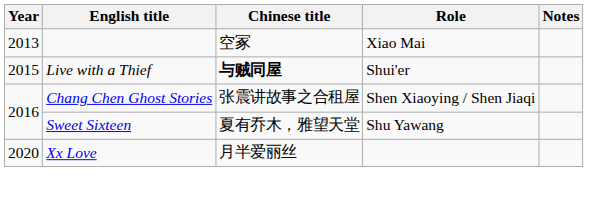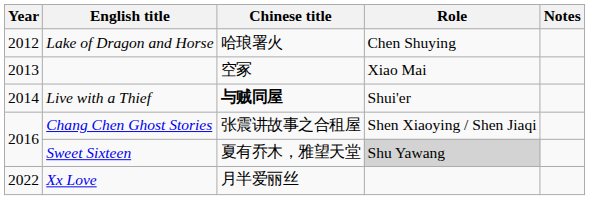+ row: 2012 | Lake of Dragon and Horse | 哈琅署火 | Chen Shuying
Live with a Thief | Year: 2015 -> 2014
Sweet Sixteen | Role: no background -> lightgrey background
Xx Love | Year: 2020 -> 2022
